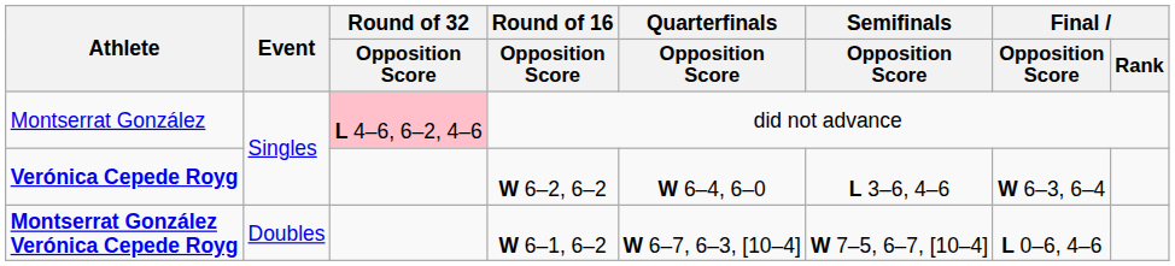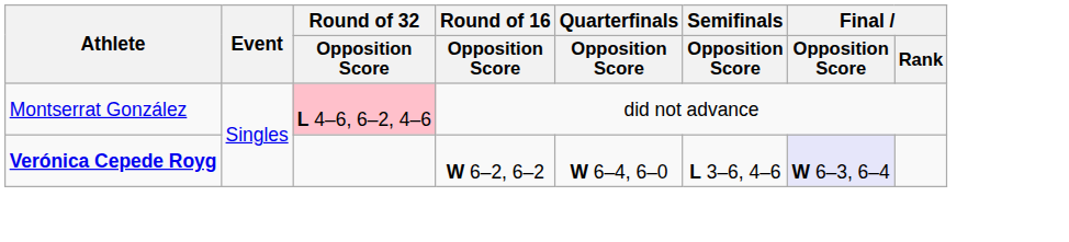Verónica Cepede Royg | Final / Opposition Score: no background -> lavender background
- row: Montserrat González Verónica Cepede Royg | Doubles | W 6–1, 6–2 | W 6–7, 6–3, [10–4] | W 7–5, 6–7, [10–4] | L 0–6, 4–6
